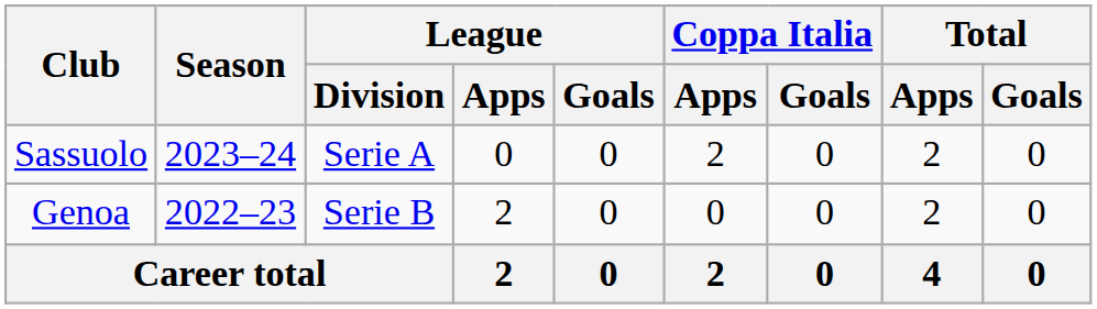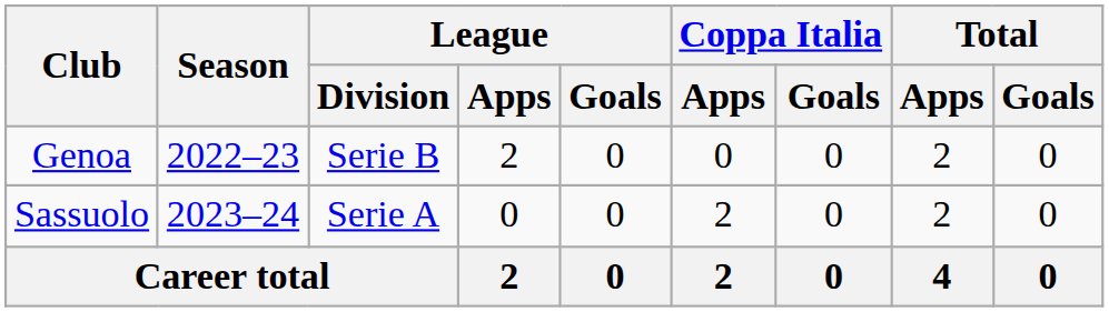rows swapped: Genoa <-> Sassuolo
